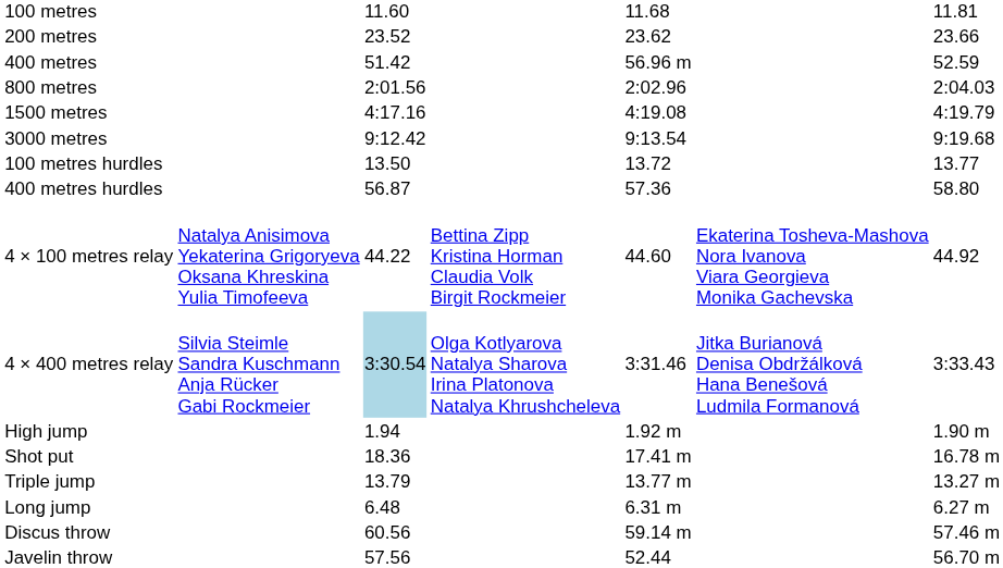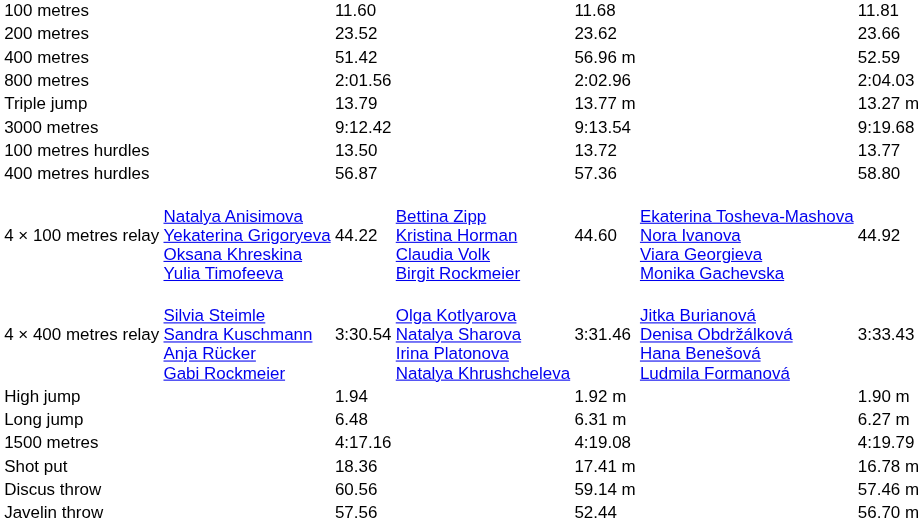rows swapped: 1500 metres <-> Triple jump
4 × 400 metres relay | column 3: lightblue background -> no background
rows swapped: Long jump <-> Shot put
